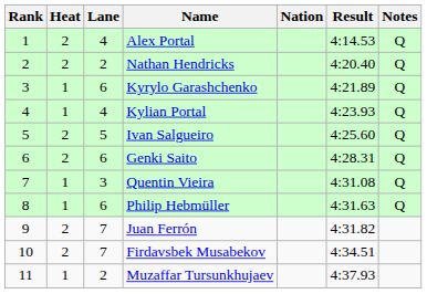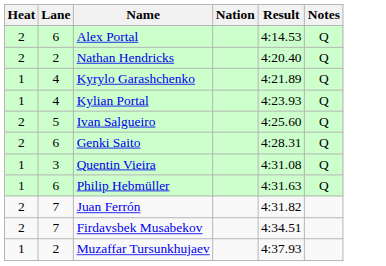- column: Rank | 1 | 2 | 3 | 4 | 5 | 6 | 7 | 8 | 9 | 10 | 11
Alex Portal | Lane: 4 -> 6
Kyrylo Garashchenko | Lane: 6 -> 4
